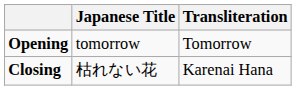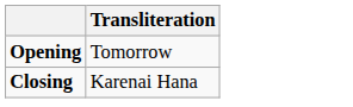- column: Japanese Title | tomorrow | 枯れない花
